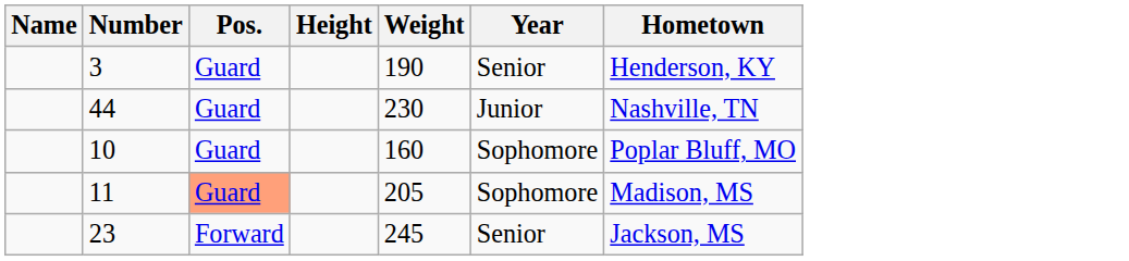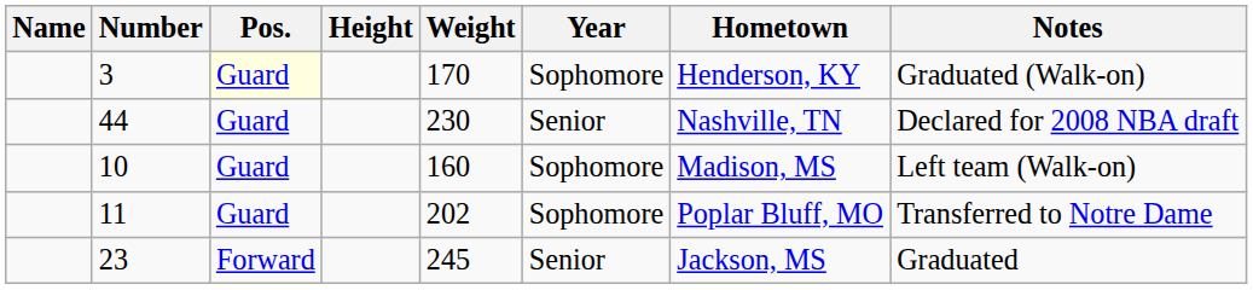+ column: Notes | Graduated (Walk-on) | Declared for 2008 NBA draft | Left team (Walk-on) | Transferred to Notre Dame | Graduated
3 | Pos.: no background -> lightyellow background
3 | Weight: 190 -> 170
3 | Year: Senior -> Sophomore
44 | Year: Junior -> Senior
10 | Hometown: Poplar Bluff, MO -> Madison, MS
11 | Pos.: lightsalmon background -> no background
11 | Weight: 205 -> 202
11 | Hometown: Madison, MS -> Poplar Bluff, MO
